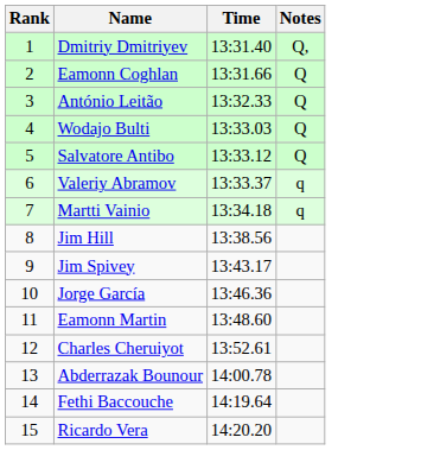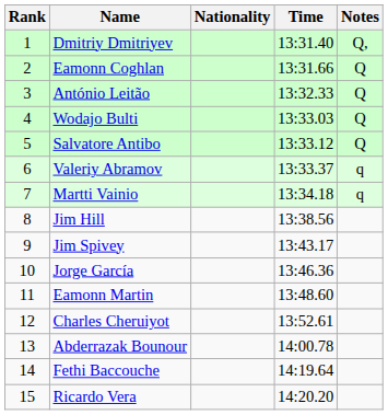+ column: Nationality
